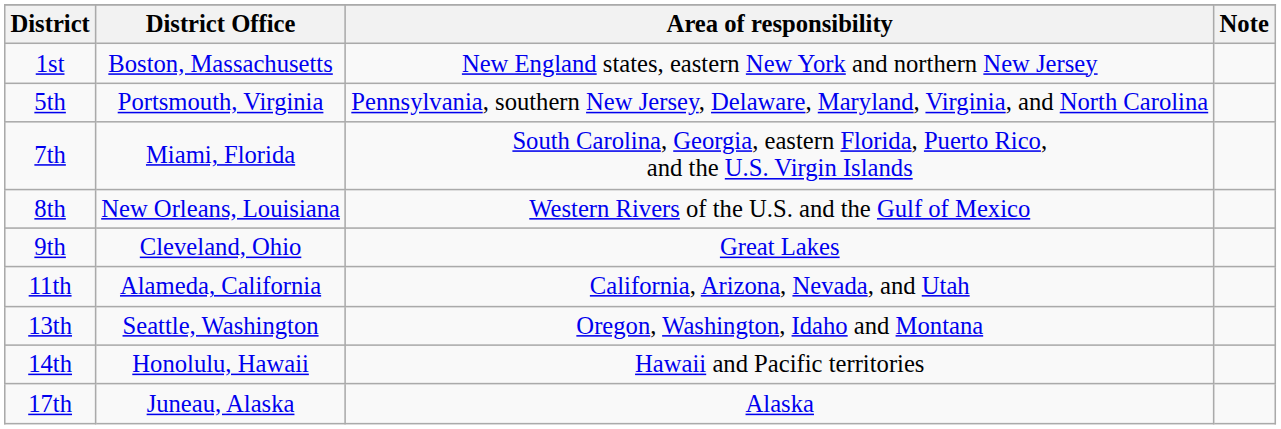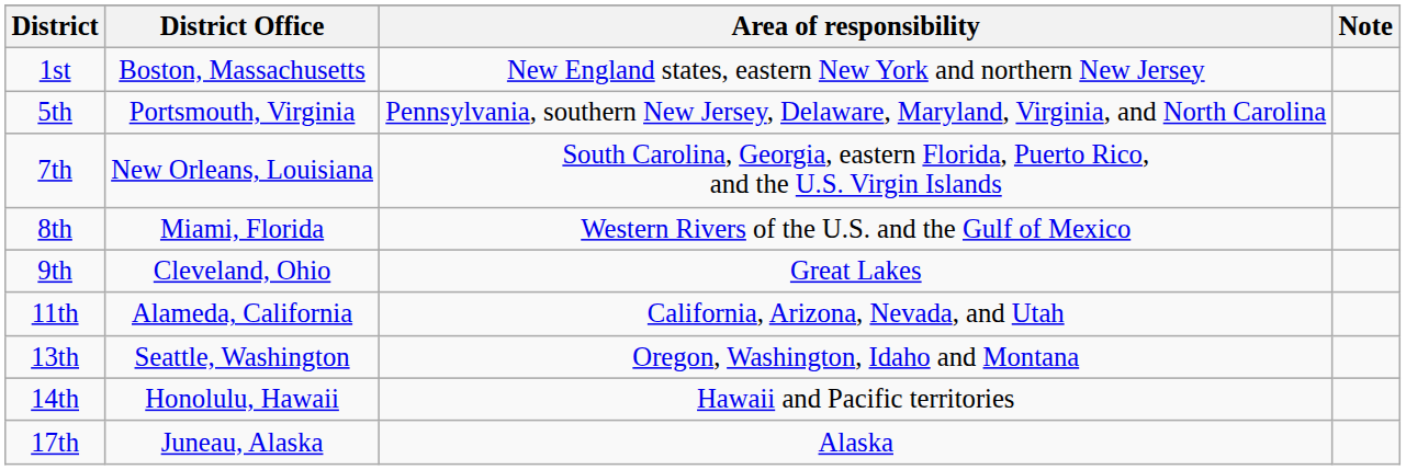7th | District Office: Miami, Florida -> New Orleans, Louisiana
8th | District Office: New Orleans, Louisiana -> Miami, Florida
